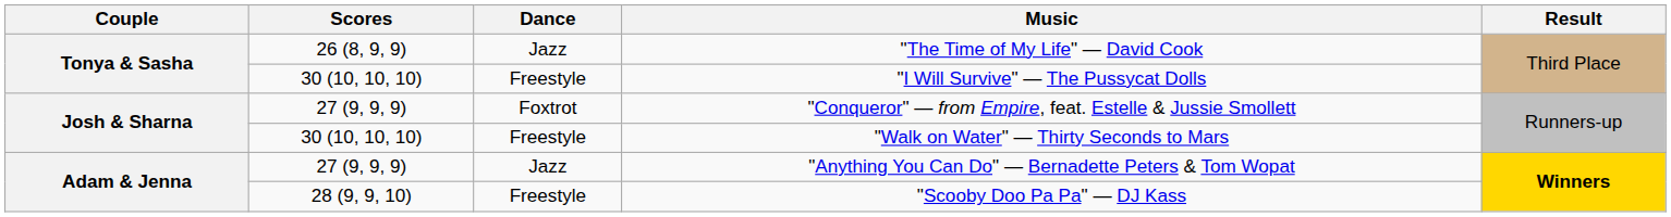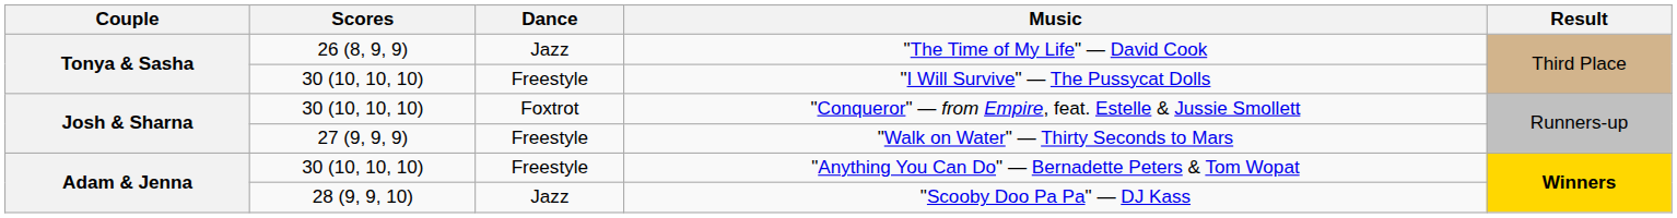"Conqueror" — from Empire, feat. Estelle & Jussie Smollett | Scores: 27 (9, 9, 9) -> 30 (10, 10, 10)
"Walk on Water" — Thirty Seconds to Mars | Scores: 30 (10, 10, 10) -> 27 (9, 9, 9)
"Anything You Can Do" — Bernadette Peters & Tom Wopat | Scores: 27 (9, 9, 9) -> 30 (10, 10, 10)
"Anything You Can Do" — Bernadette Peters & Tom Wopat | Dance: Jazz -> Freestyle
"Scooby Doo Pa Pa" — DJ Kass | Dance: Freestyle -> Jazz
